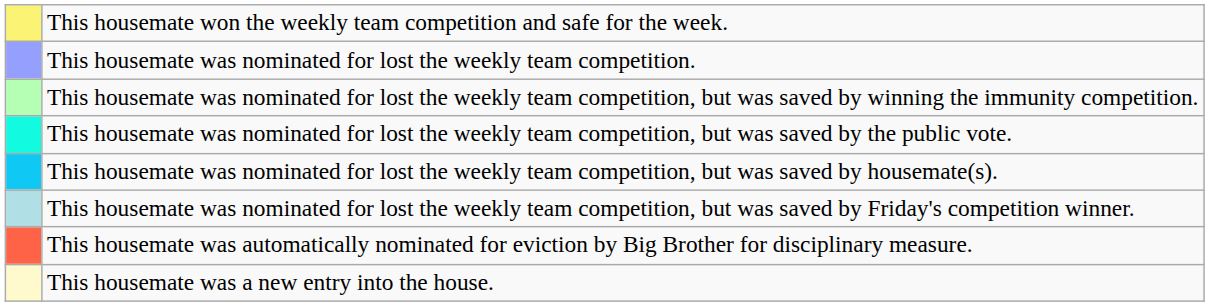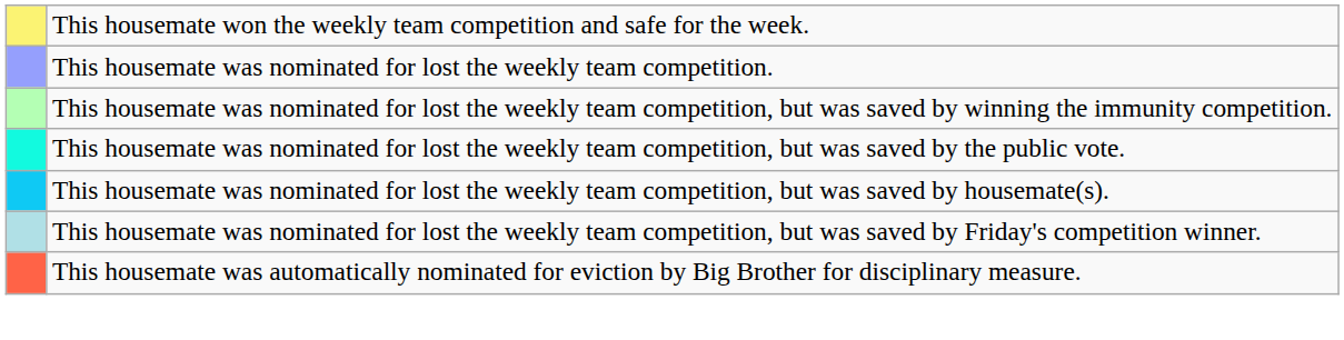- row: This housemate was a new entry into the house.
